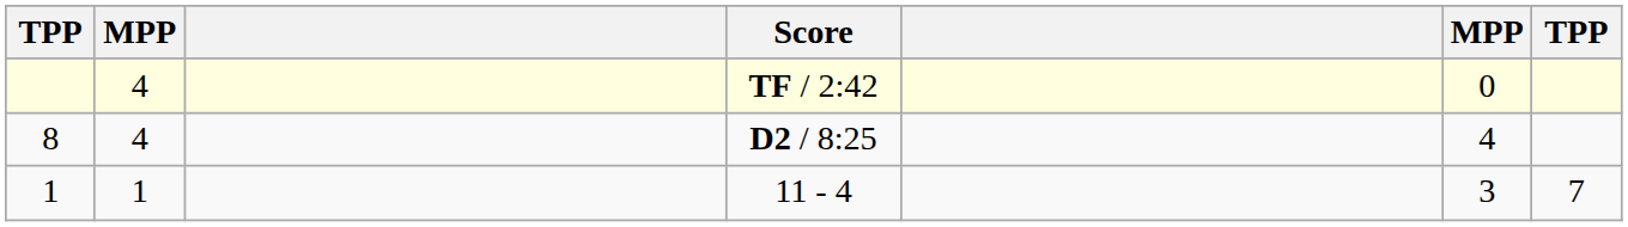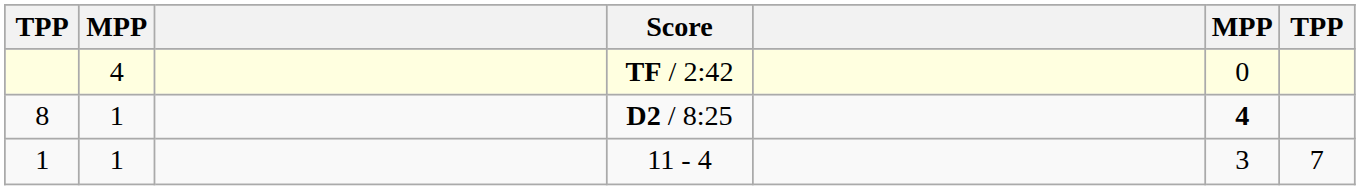8 | column 2: 4 -> 1
8 | column 6: normal -> bold
